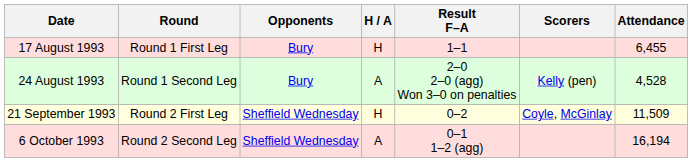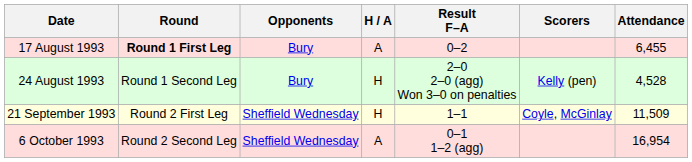17 August 1993 | Round: normal -> bold
17 August 1993 | H / A: H -> A
17 August 1993 | Result F–A: 1–1 -> 0–2
24 August 1993 | H / A: A -> H
21 September 1993 | Result F–A: 0–2 -> 1–1
6 October 1993 | Attendance: 16,194 -> 16,954
